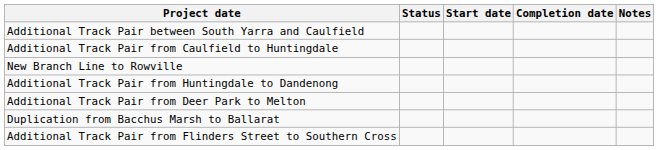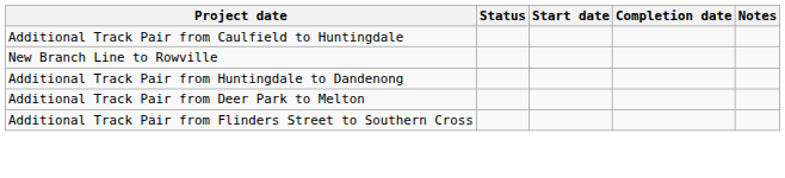- row: Additional Track Pair between South Yarra and Caulfield
- row: Duplication from Bacchus Marsh to Ballarat
